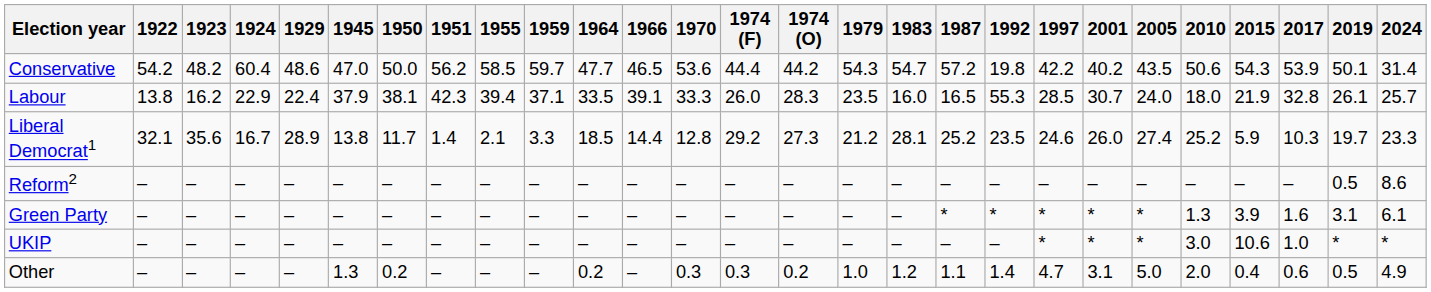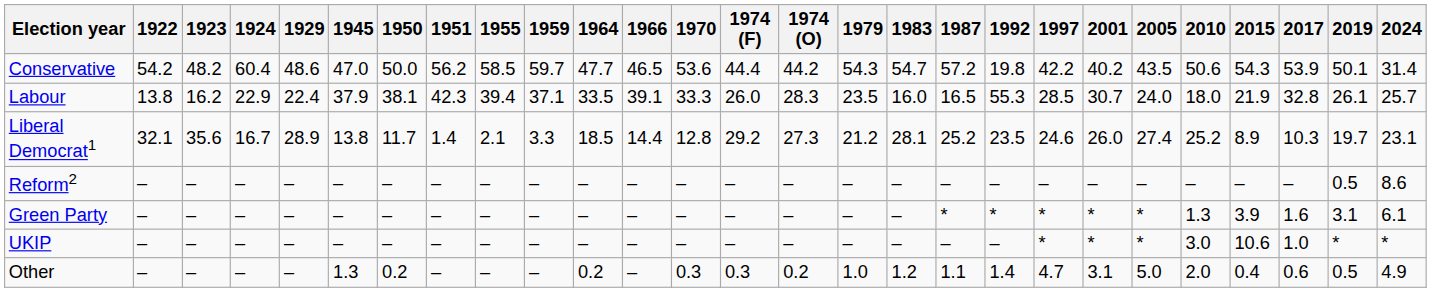Liberal Democrat1 | 2015: 5.9 -> 8.9
Liberal Democrat1 | 2024: 23.3 -> 23.1
